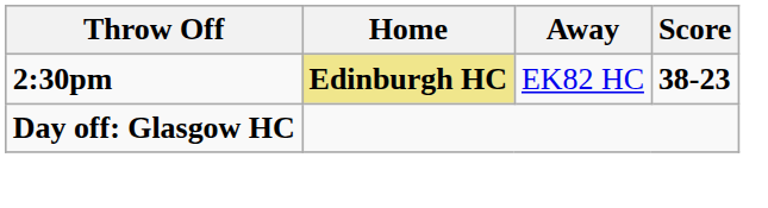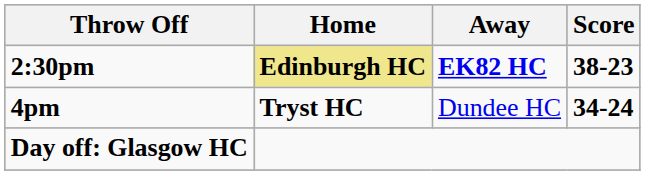2:30pm | Away: normal -> bold
+ row: 4pm | Tryst HC | Dundee HC | 34-24
